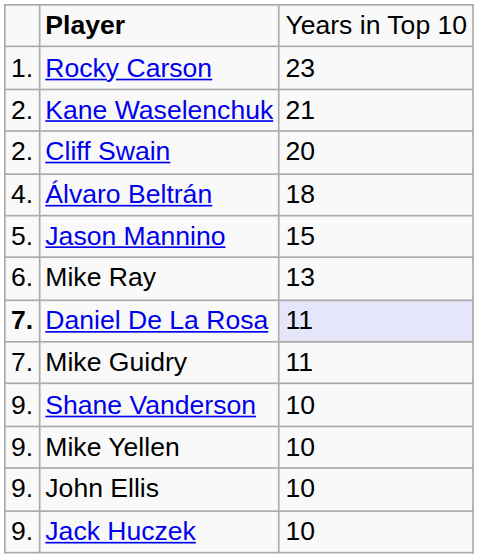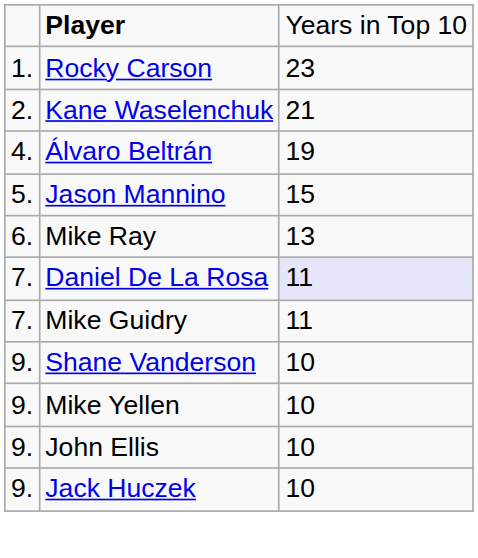- row: 2. | Cliff Swain | 20
Álvaro Beltrán | column 3: 18 -> 19
Daniel De La Rosa | column 1: bold -> normal
